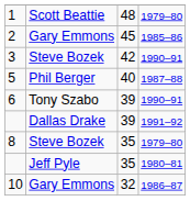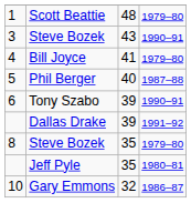- row: 2 | Gary Emmons | 45 | 1985–86
3 | column 3: 42 -> 43
+ row: 4 | Bill Joyce | 41 | 1979–80
